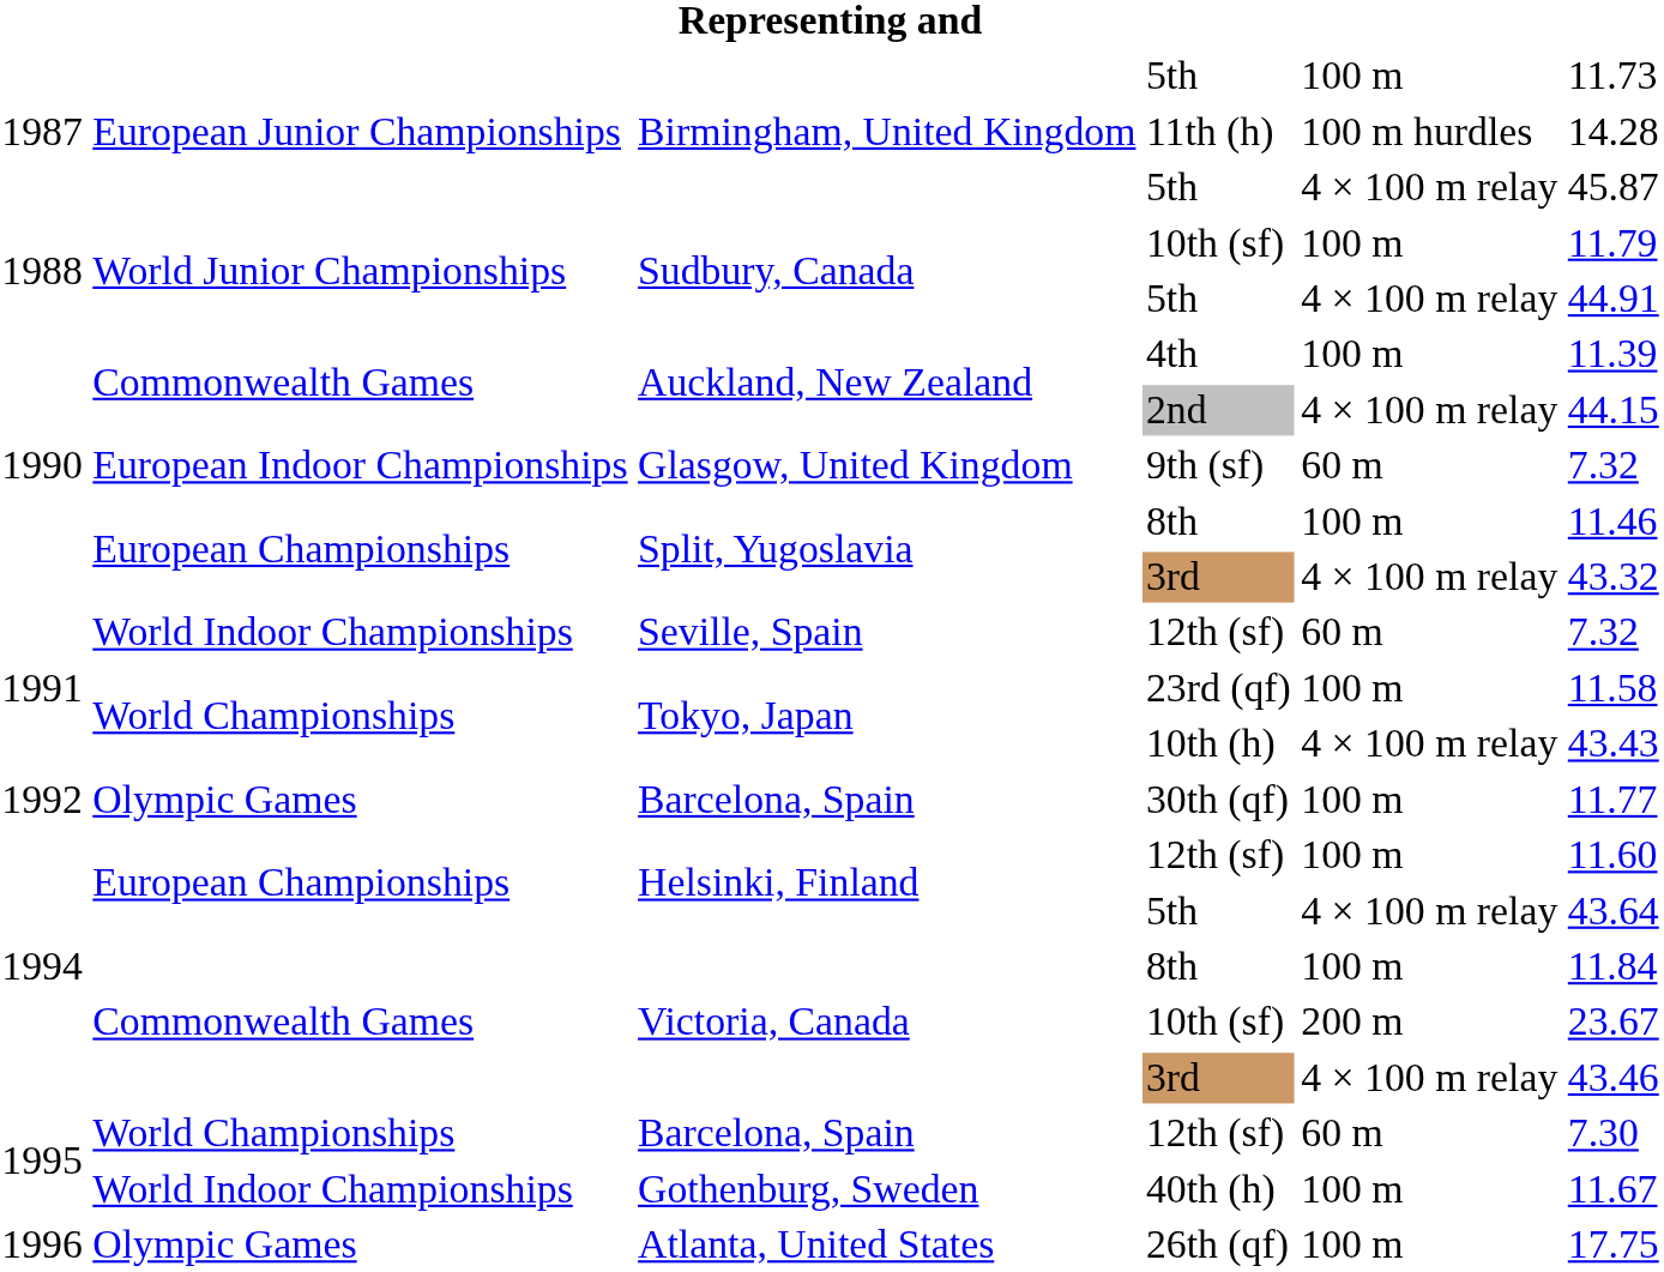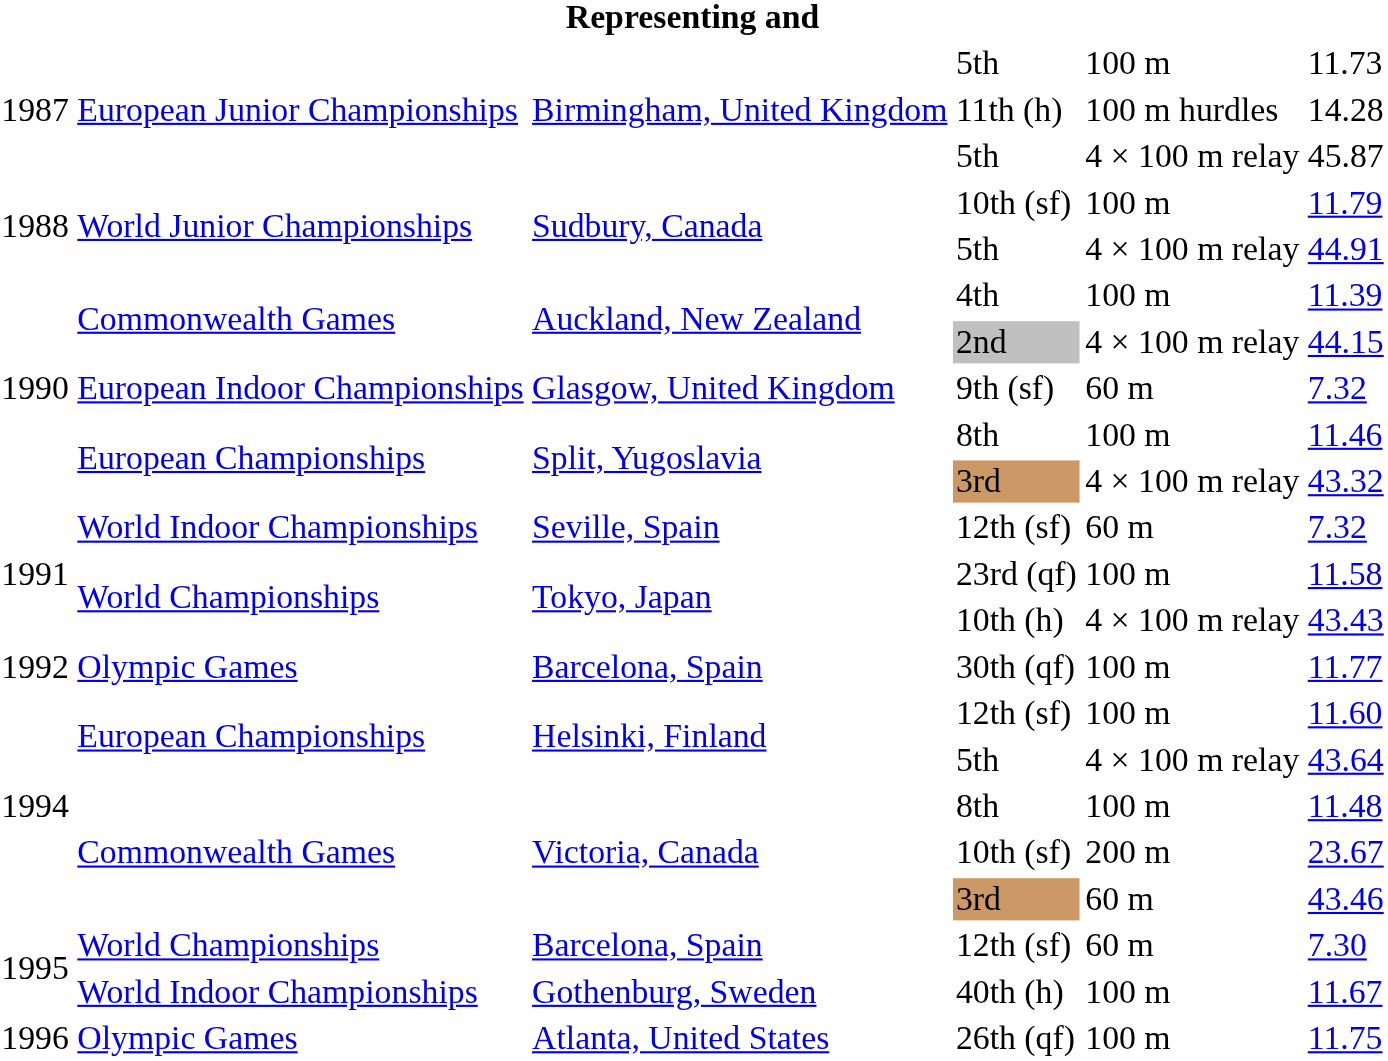Victoria, Canada / 8th | column 6: 11.84 -> 11.48
Victoria, Canada / 3rd | column 5: 4 × 100 m relay -> 60 m
26th (qf) | column 6: 17.75 -> 11.75
